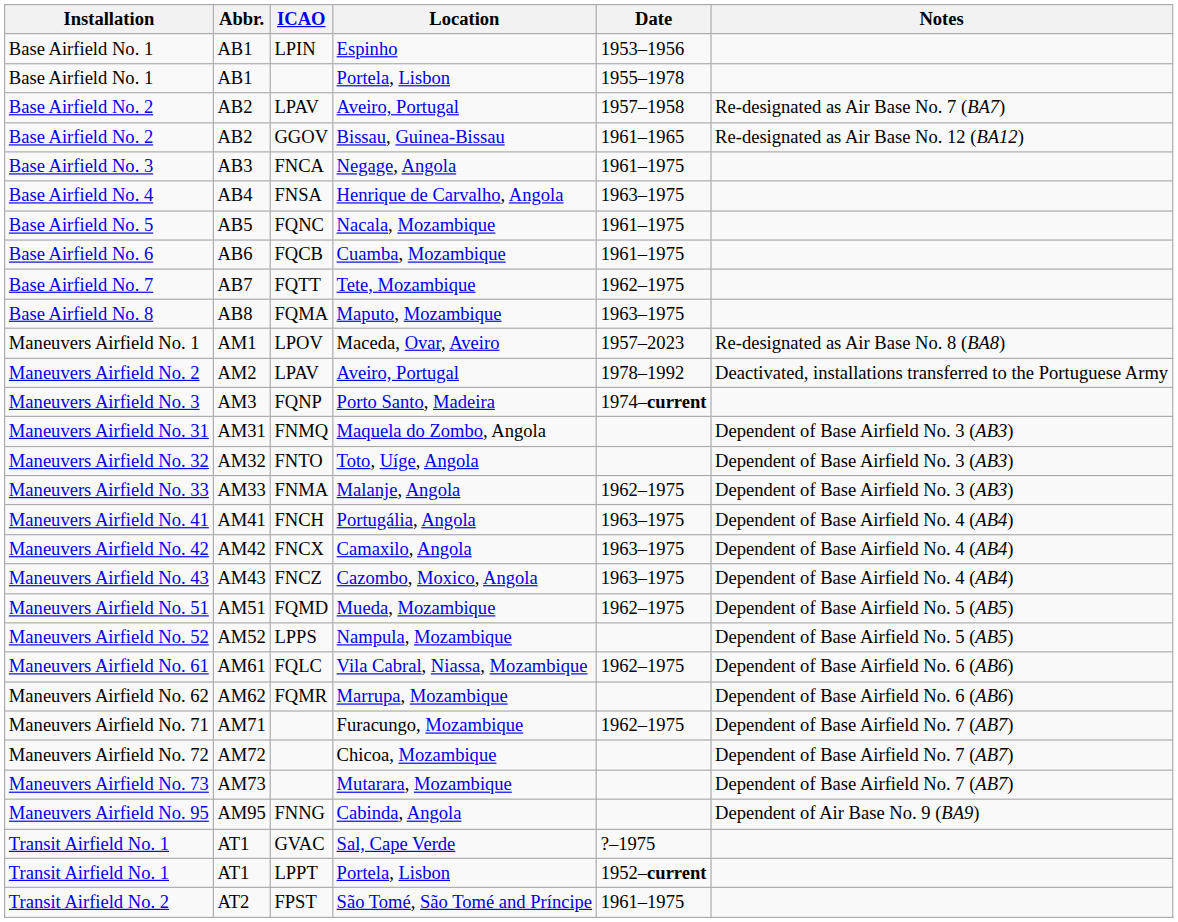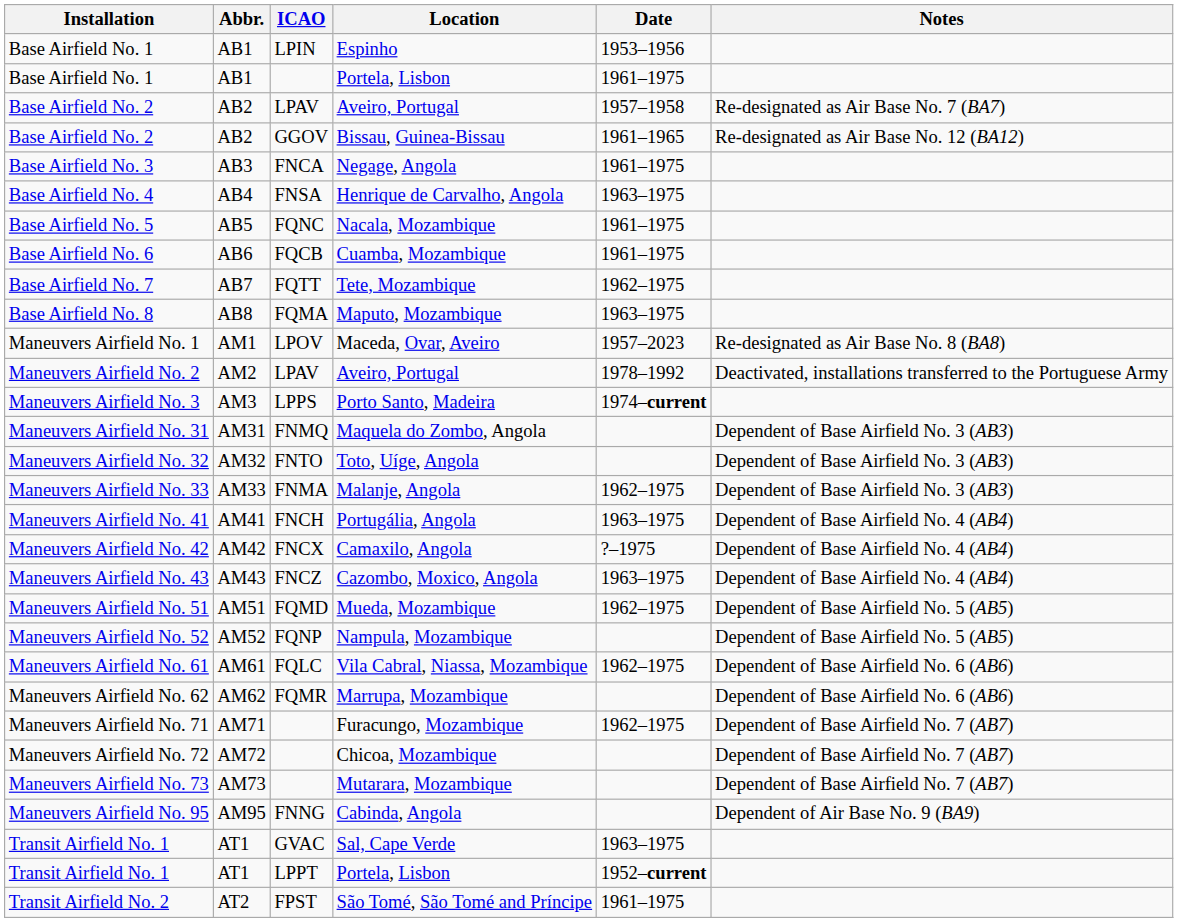Base Airfield No. 1 / Portela, Lisbon | Date: 1955–1978 -> 1961–1975
Porto Santo, Madeira | ICAO: FQNP -> LPPS
Camaxilo, Angola | Date: 1963–1975 -> ?–1975
Nampula, Mozambique | ICAO: LPPS -> FQNP
Sal, Cape Verde | Date: ?–1975 -> 1963–1975
